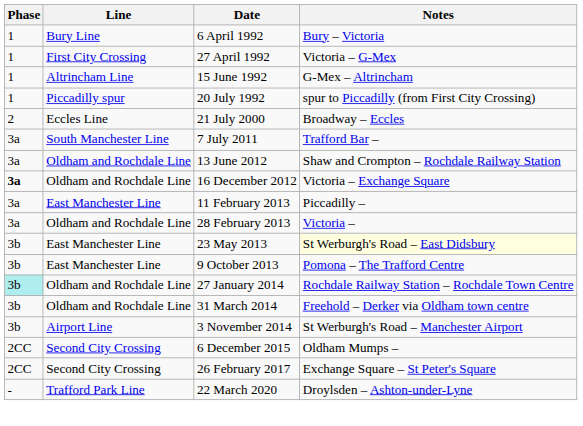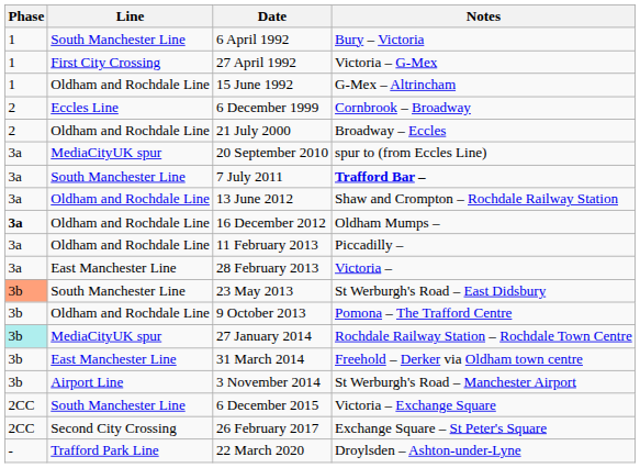6 April 1992 | Line: Bury Line -> South Manchester Line
15 June 1992 | Line: Altrincham Line -> Oldham and Rochdale Line
- row: 1 | Piccadilly spur | 20 July 1992 | spur to Piccadilly (from First City Crossing)
+ row: 2 | Eccles Line | 6 December 1999 | Cornbrook – Broadway
21 July 2000 | Line: Eccles Line -> Oldham and Rochdale Line
+ row: 3a | MediaCityUK spur | 20 September 2010 | spur to (from Eccles Line)
7 July 2011 | Notes: normal -> bold
16 December 2012 | Notes: Victoria – Exchange Square -> Oldham Mumps –
11 February 2013 | Line: East Manchester Line -> Oldham and Rochdale Line
28 February 2013 | Line: Oldham and Rochdale Line -> East Manchester Line
23 May 2013 | Phase: no background -> lightsalmon background
23 May 2013 | Line: East Manchester Line -> South Manchester Line
23 May 2013 | Notes: lightyellow background -> no background
9 October 2013 | Line: East Manchester Line -> Oldham and Rochdale Line
27 January 2014 | Line: Oldham and Rochdale Line -> MediaCityUK spur
31 March 2014 | Line: Oldham and Rochdale Line -> East Manchester Line
6 December 2015 | Line: Second City Crossing -> South Manchester Line
6 December 2015 | Notes: Oldham Mumps – -> Victoria – Exchange Square
